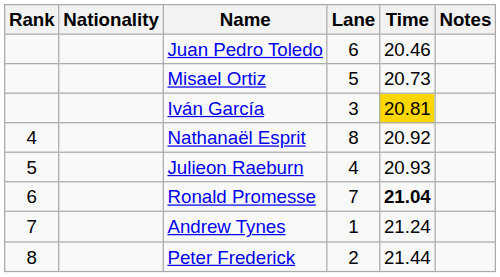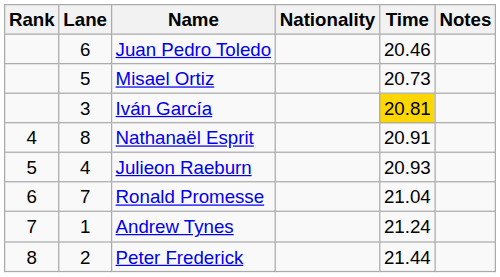columns swapped: Lane <-> Nationality
Nathanaël Esprit | Time: 20.92 -> 20.91
Ronald Promesse | Time: bold -> normal
